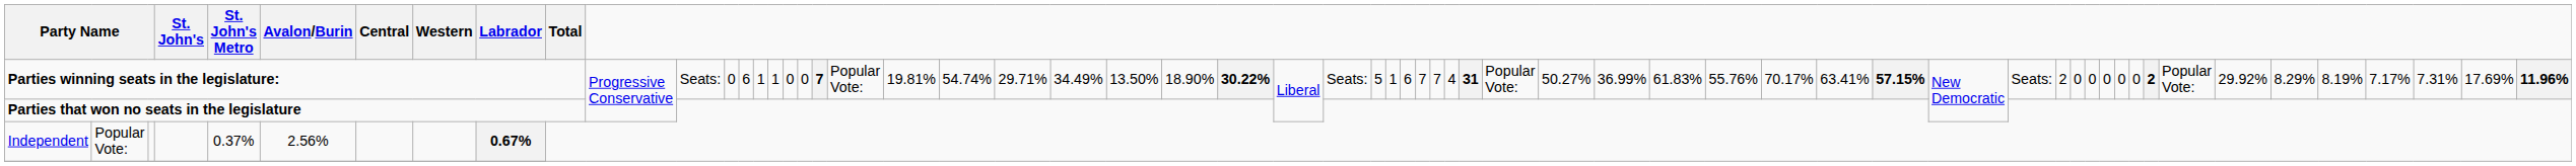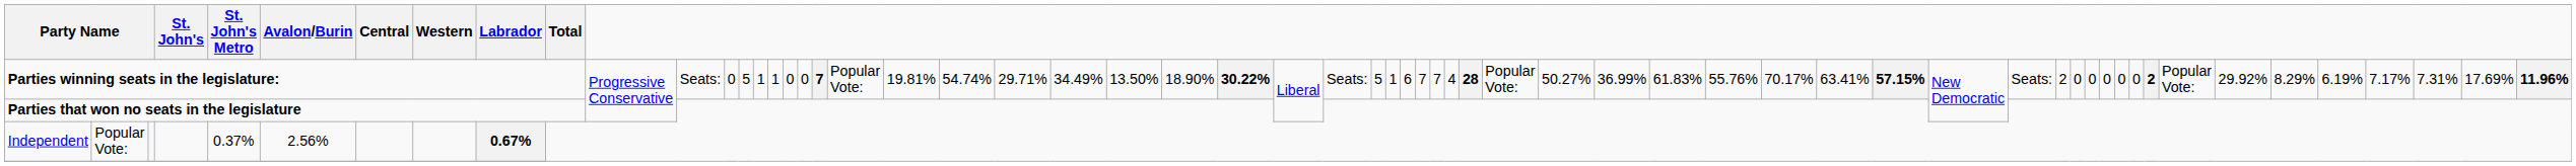Parties winning seats in the legislature: | column 14: 6 -> 5
Parties winning seats in the legislature: | column 36: 31 -> 28
Parties winning seats in the legislature: | column 57: 8.19% -> 6.19%
